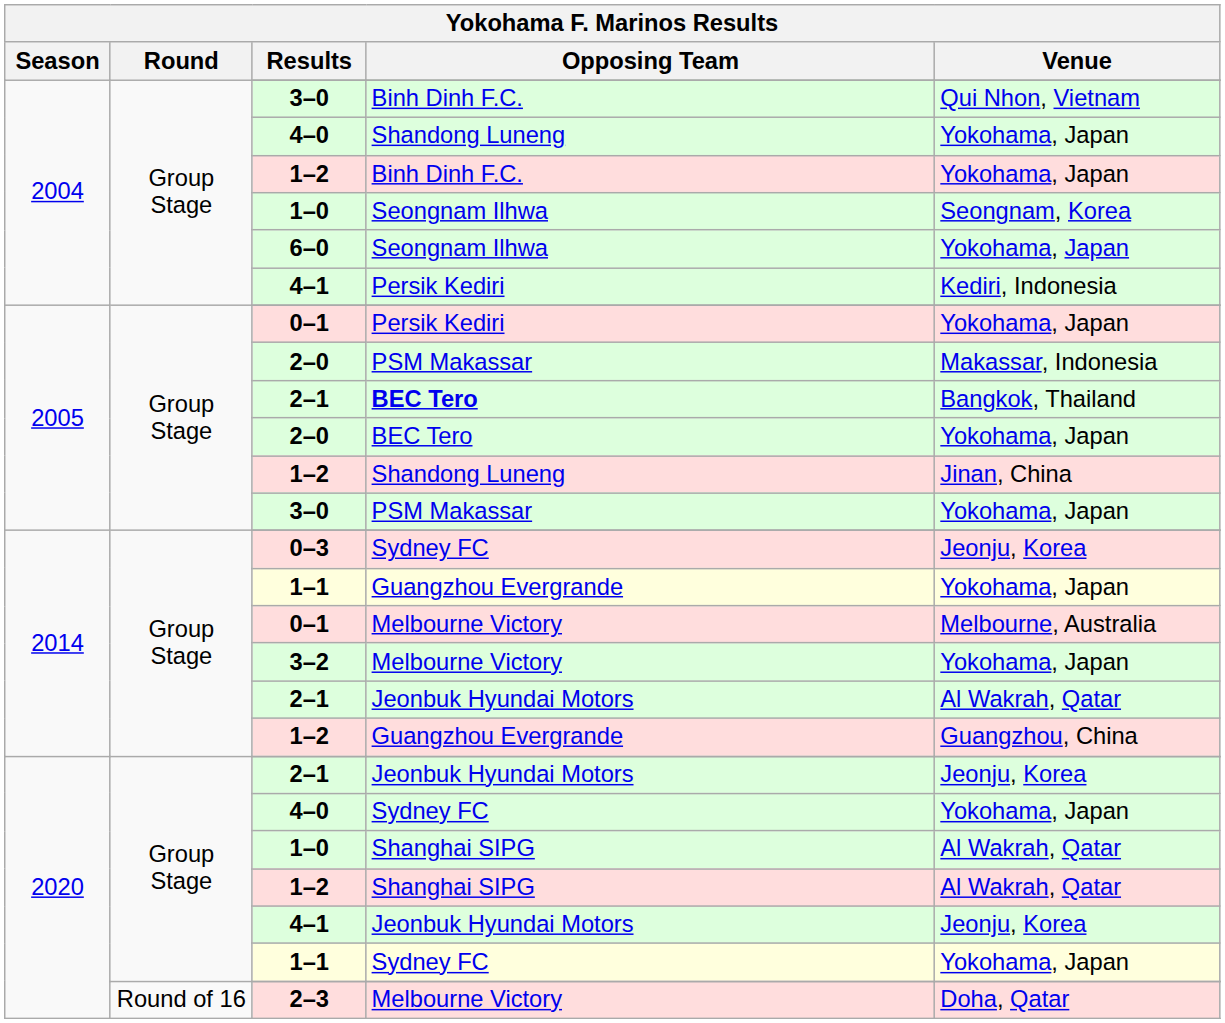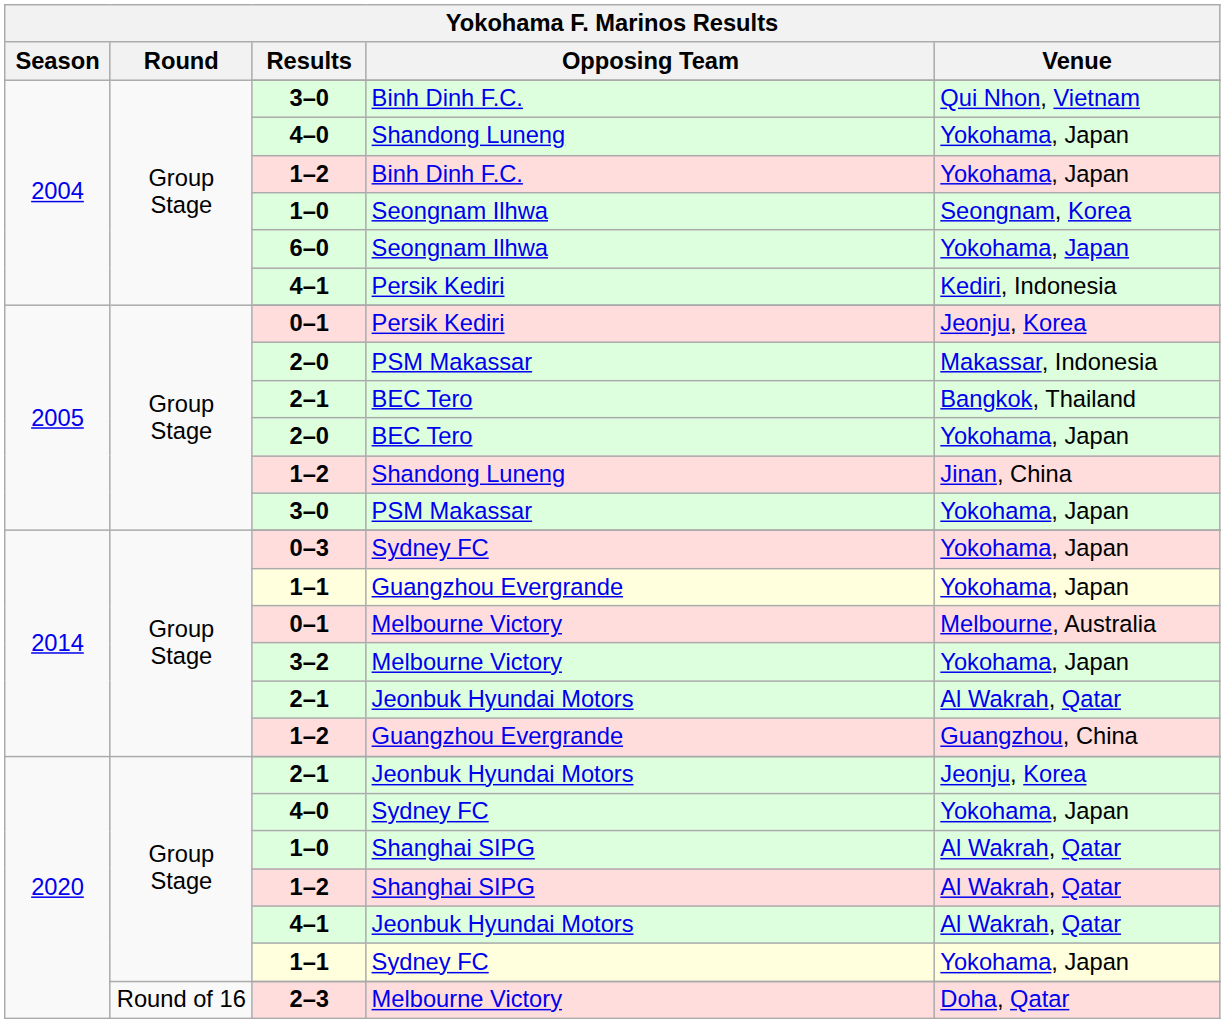2005 / 0–1 | Venue: Yokohama, Japan -> Jeonju, Korea
2005 / 2–1 | Opposing Team: bold -> normal
0–3 | Venue: Jeonju, Korea -> Yokohama, Japan
2020 / 4–1 | Venue: Jeonju, Korea -> Al Wakrah, Qatar
